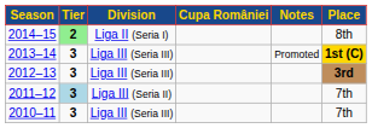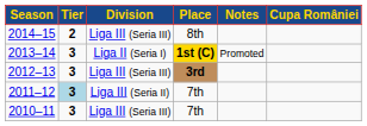columns swapped: Place <-> Cupa României
2014–15 | Tier: lightgreen background -> no background
2014–15 | Division: Liga II (Seria I) -> Liga III (Seria III)
2013–14 | Division: Liga III (Seria III) -> Liga II (Seria I)
